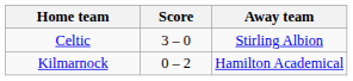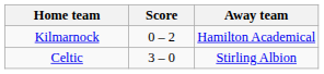rows swapped: Celtic <-> Kilmarnock
